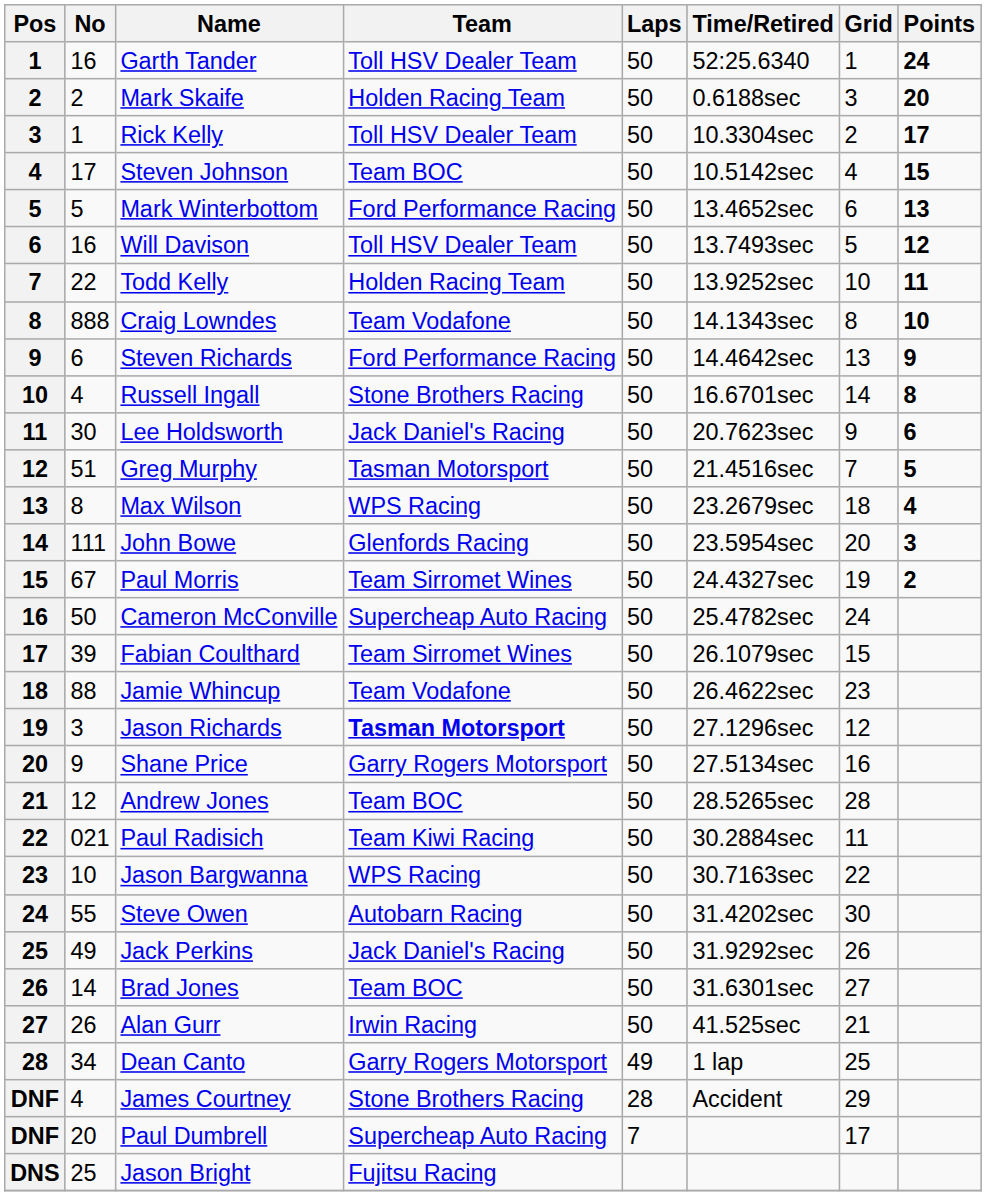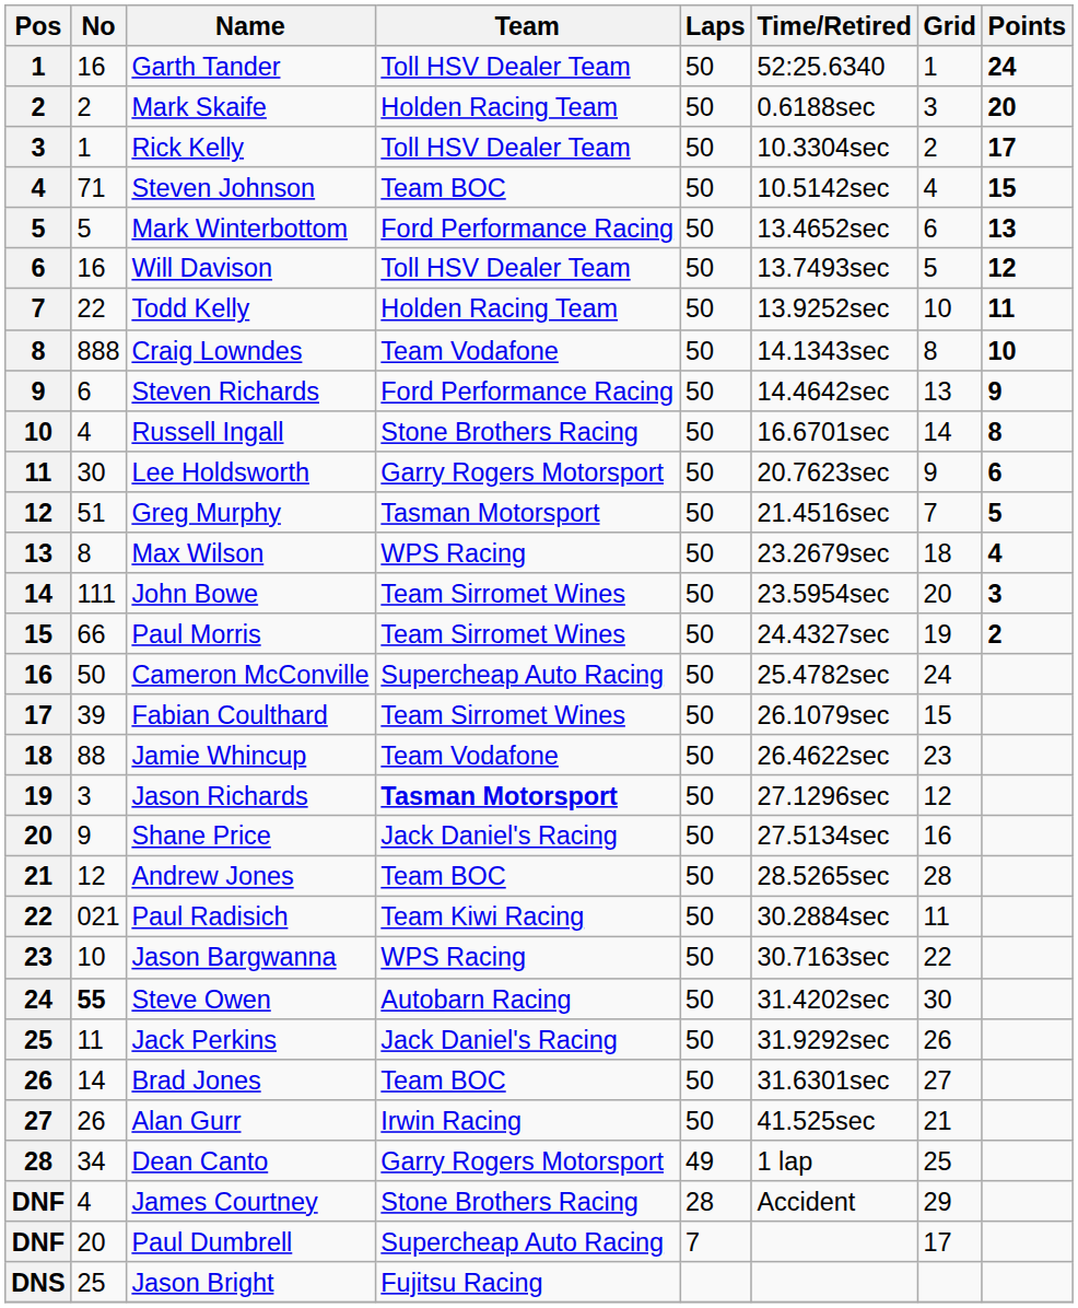Steven Johnson | No: 17 -> 71
Lee Holdsworth | Team: Jack Daniel's Racing -> Garry Rogers Motorsport
John Bowe | Team: Glenfords Racing -> Team Sirromet Wines
Paul Morris | No: 67 -> 66
Shane Price | Team: Garry Rogers Motorsport -> Jack Daniel's Racing
Steve Owen | No: normal -> bold
Jack Perkins | No: 49 -> 11
